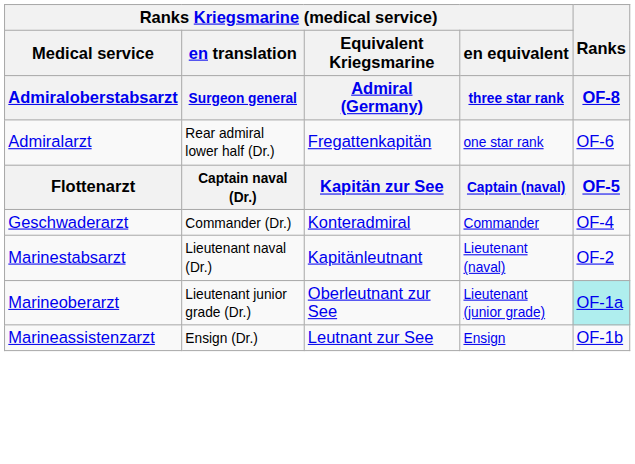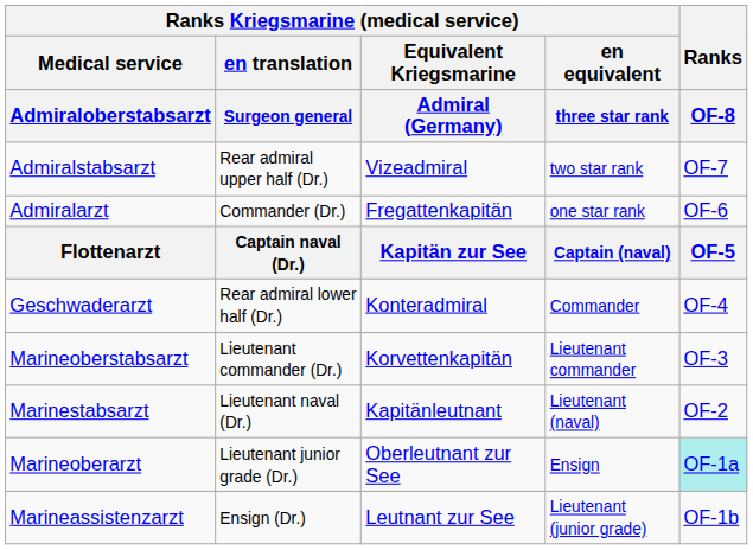+ row: Admiralstabsarzt | Rear admiral upper half (Dr.) | Vizeadmiral | two star rank | OF-7
Admiralarzt | column 2: Rear admiral lower half (Dr.) -> Commander (Dr.)
Geschwaderarzt | column 2: Commander (Dr.) -> Rear admiral lower half (Dr.)
+ row: Marineoberstabsarzt | Lieutenant commander (Dr.) | Korvettenkapitän | Lieutenant commander | OF-3
Marineoberarzt | column 4: Lieutenant (junior grade) -> Ensign
Marineassistenzarzt | column 4: Ensign -> Lieutenant (junior grade)
